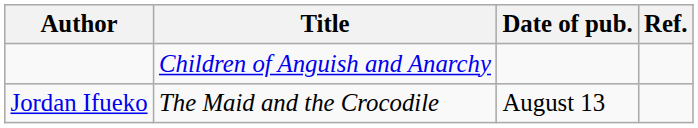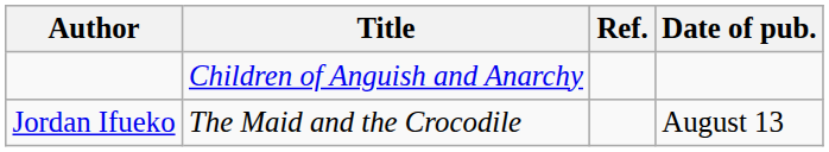columns swapped: Date of pub. <-> Ref.
